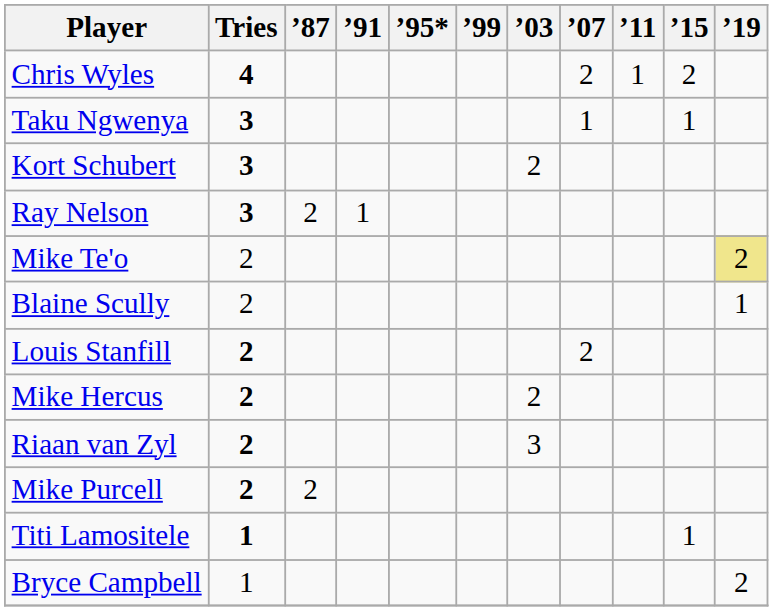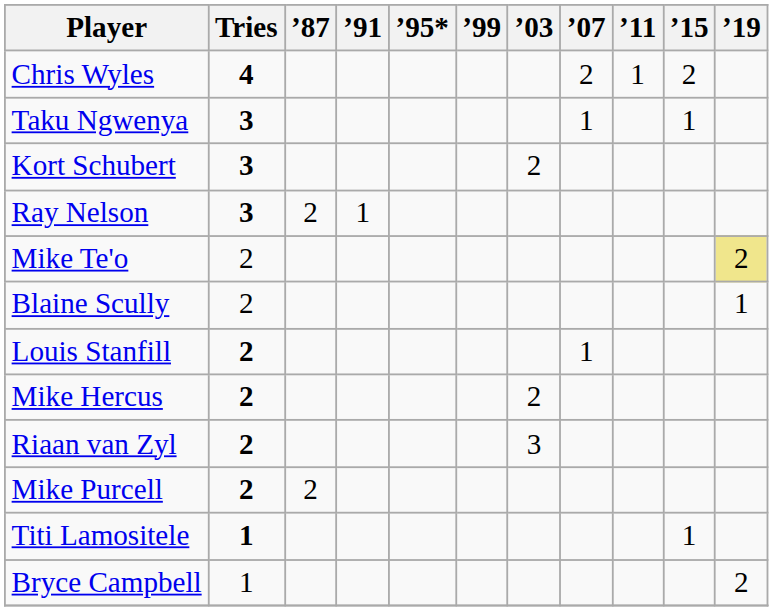Louis Stanfill | ’07: 2 -> 1
